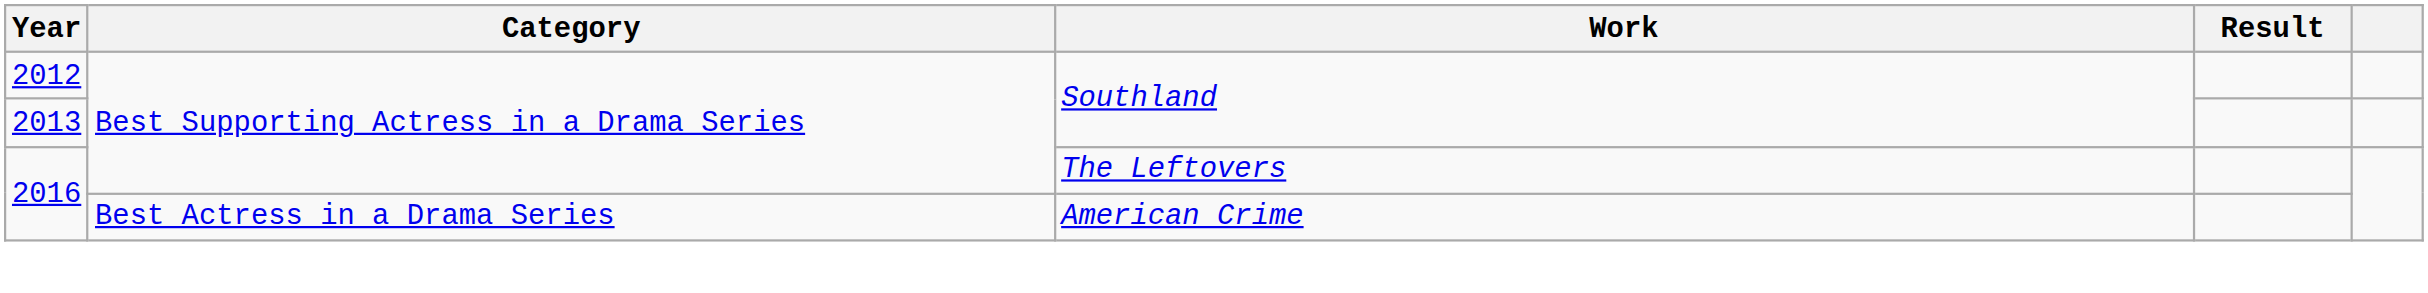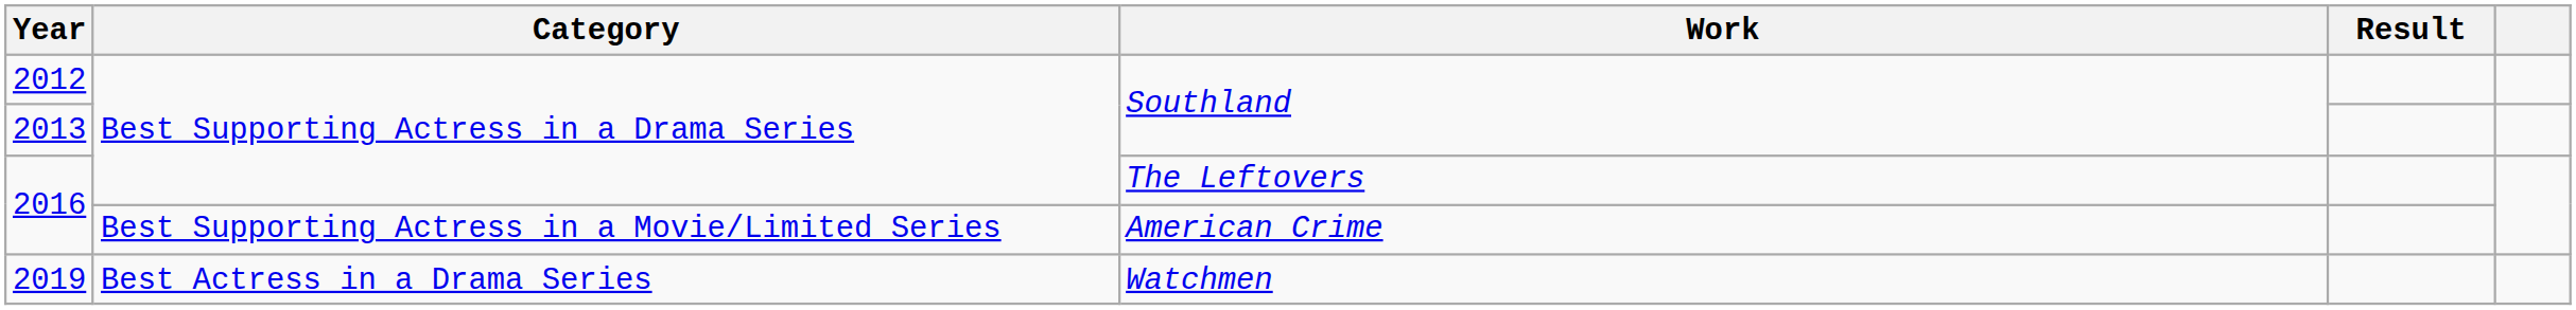2016 / American Crime | Category: Best Actress in a Drama Series -> Best Supporting Actress in a Movie/Limited Series
+ row: 2019 | Best Actress in a Drama Series | Watchmen
